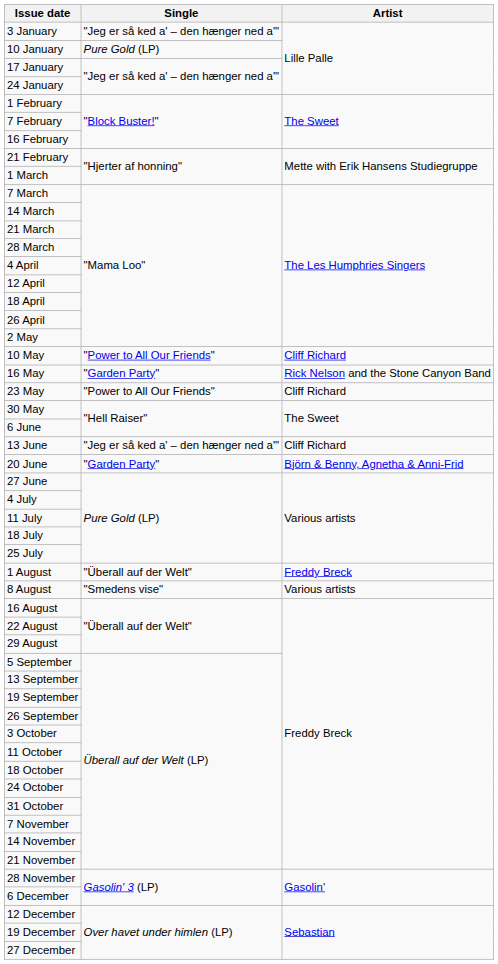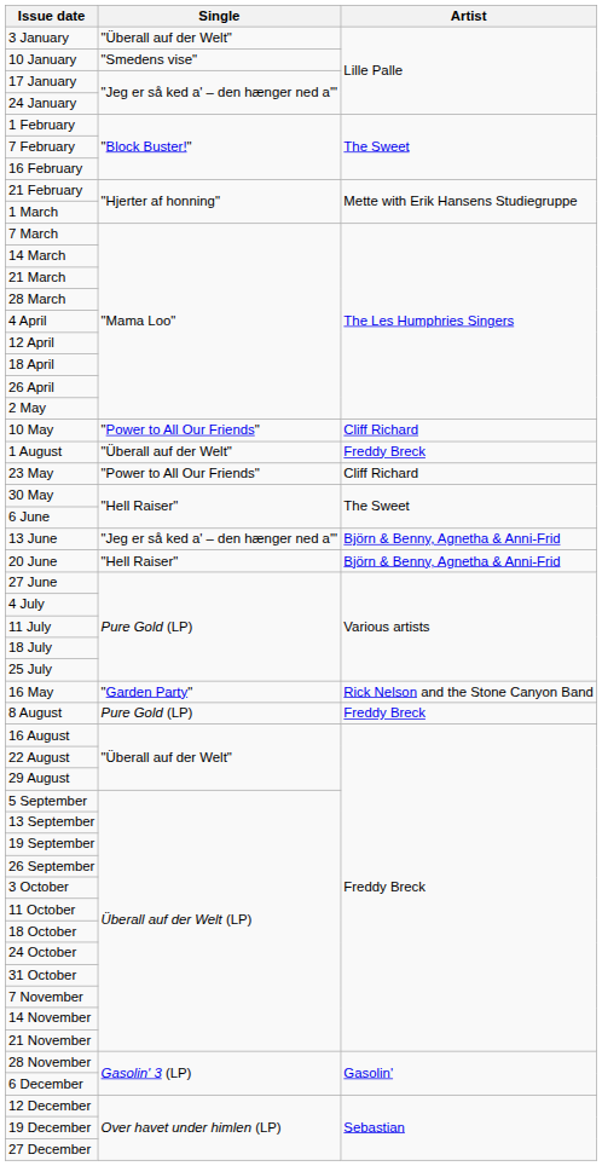3 January | Single: "Jeg er så ked a' – den hænger ned a'" -> "Überall auf der Welt"
10 January | Single: Pure Gold (LP) -> "Smedens vise"
rows swapped: 16 May <-> 1 August
13 June | Artist: Cliff Richard -> Björn & Benny, Agnetha & Anni-Frid
20 June | Single: "Garden Party" -> "Hell Raiser"
8 August | Single: "Smedens vise" -> Pure Gold (LP)
8 August | Artist: Various artists -> Freddy Breck
